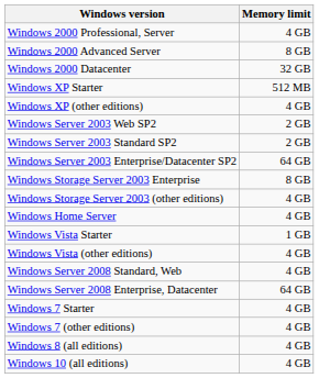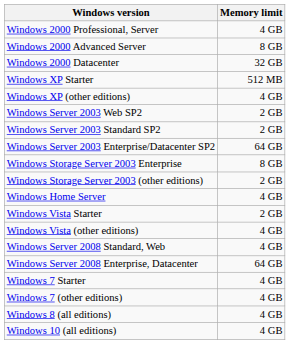Windows Storage Server 2003 (other editions) | Memory limit: 4 GB -> 2 GB
Windows Vista Starter | Memory limit: 1 GB -> 2 GB
